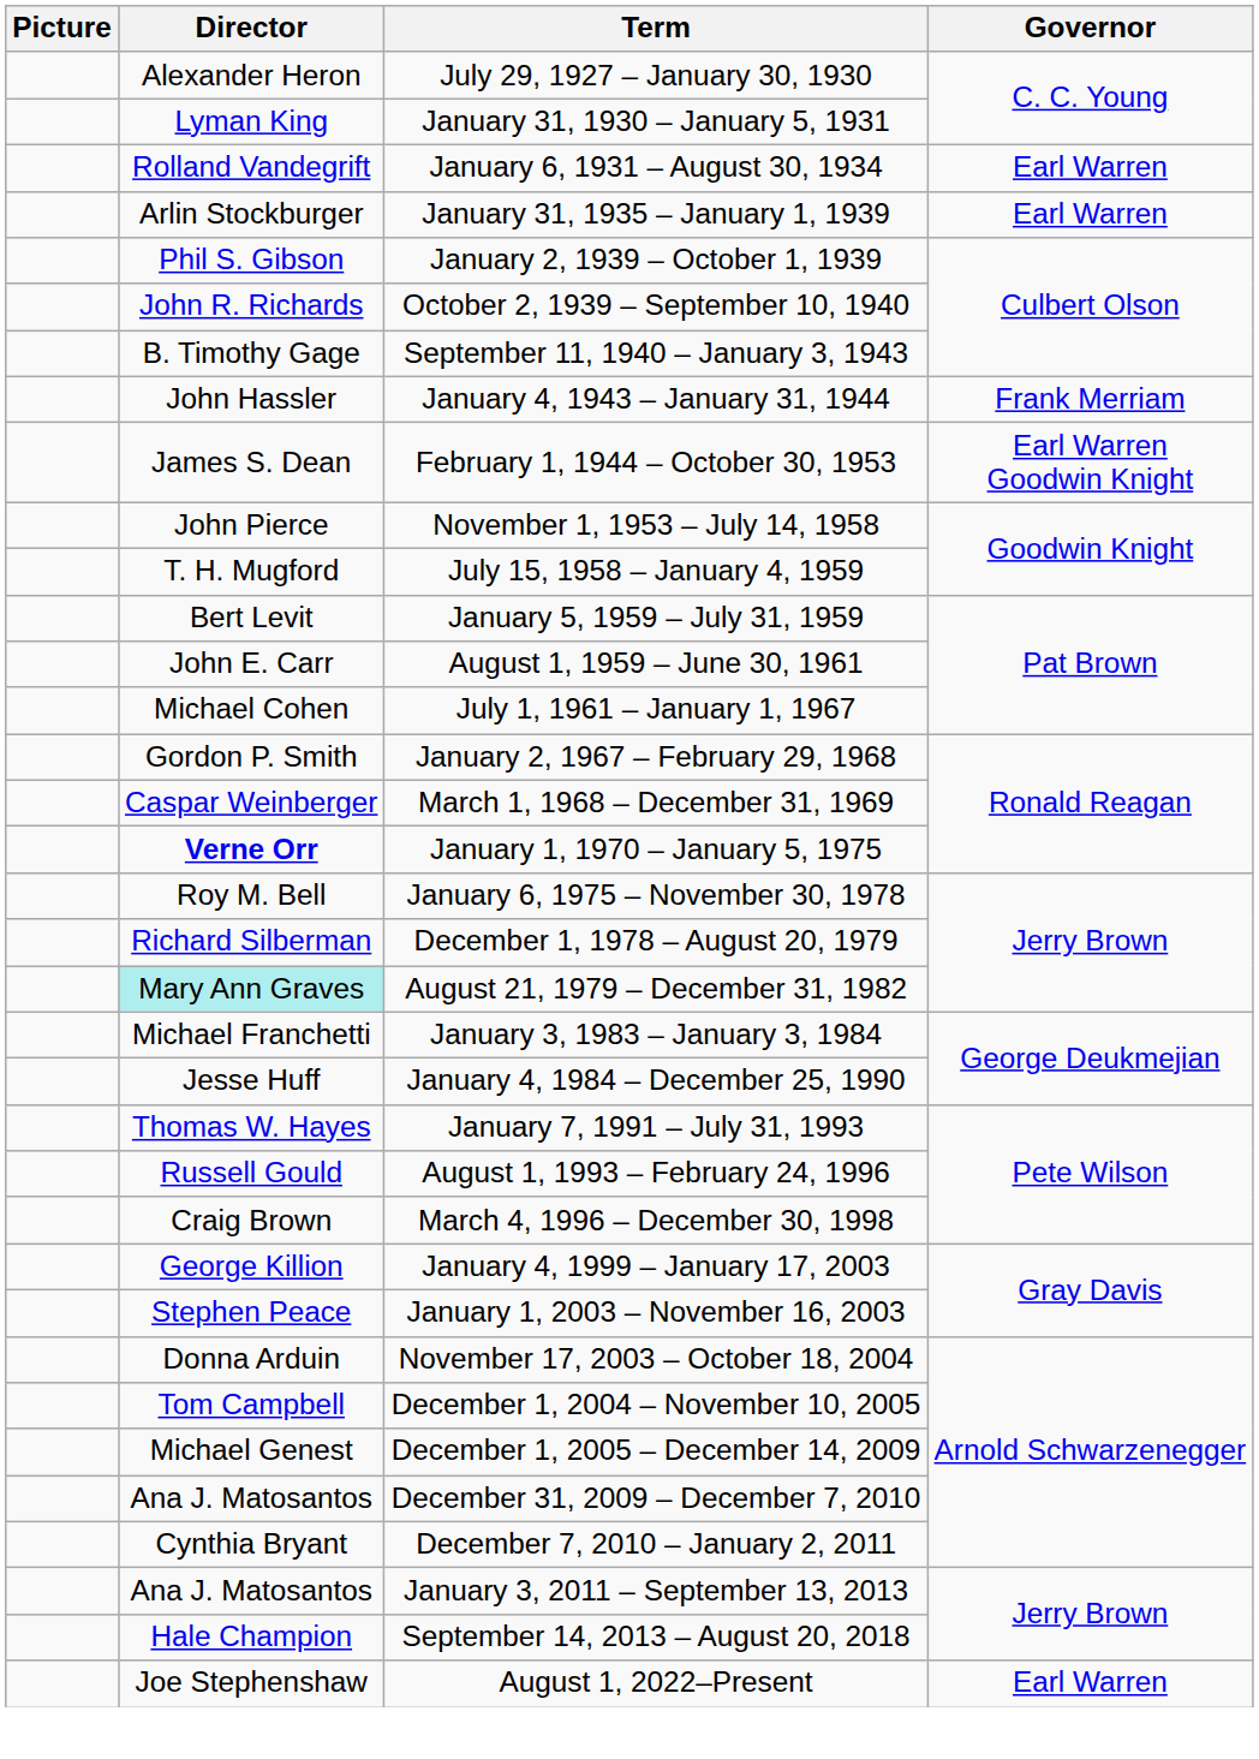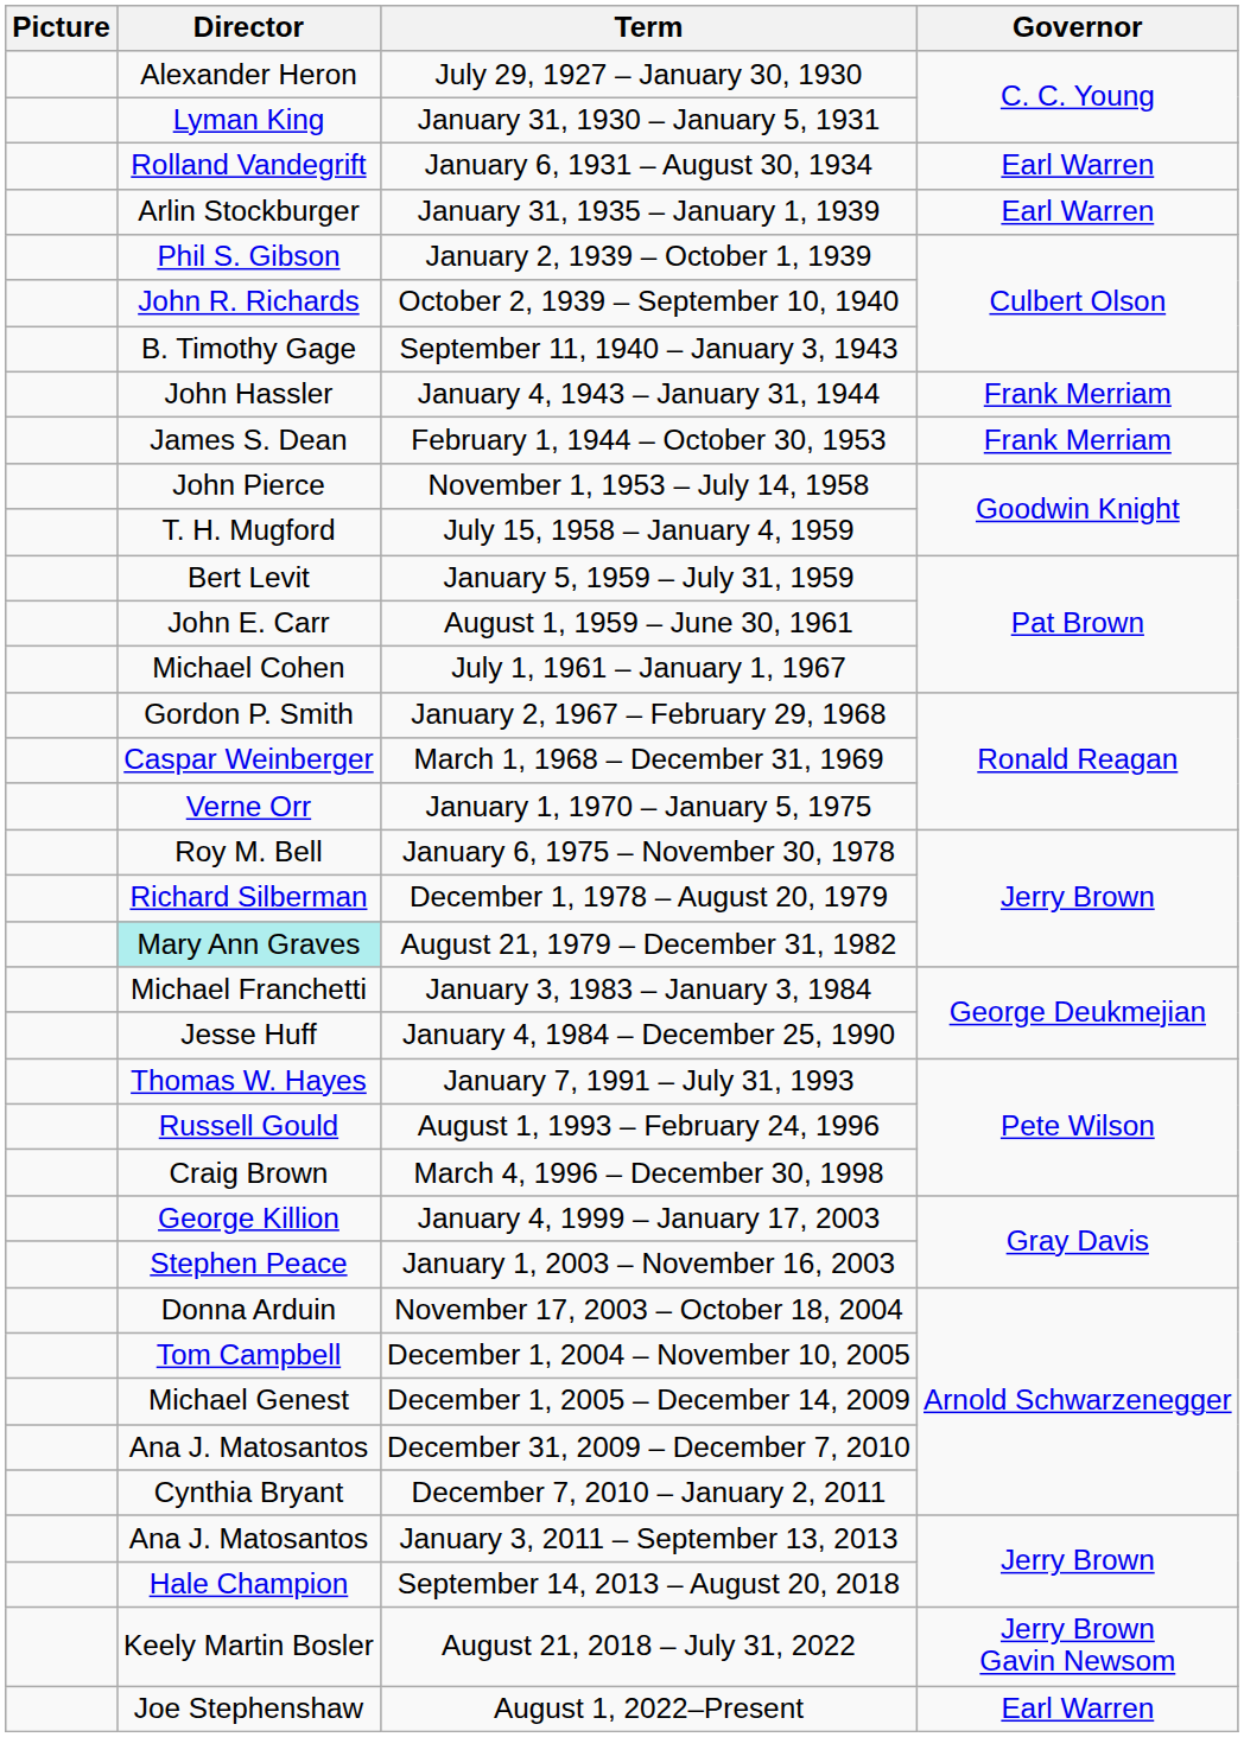February 1, 1944 – October 30, 1953 | Governor: Earl Warren Goodwin Knight -> Frank Merriam
January 1, 1970 – January 5, 1975 | Director: bold -> normal
+ row: Keely Martin Bosler | August 21, 2018 – July 31, 2022 | Jerry Brown Gavin Newsom
